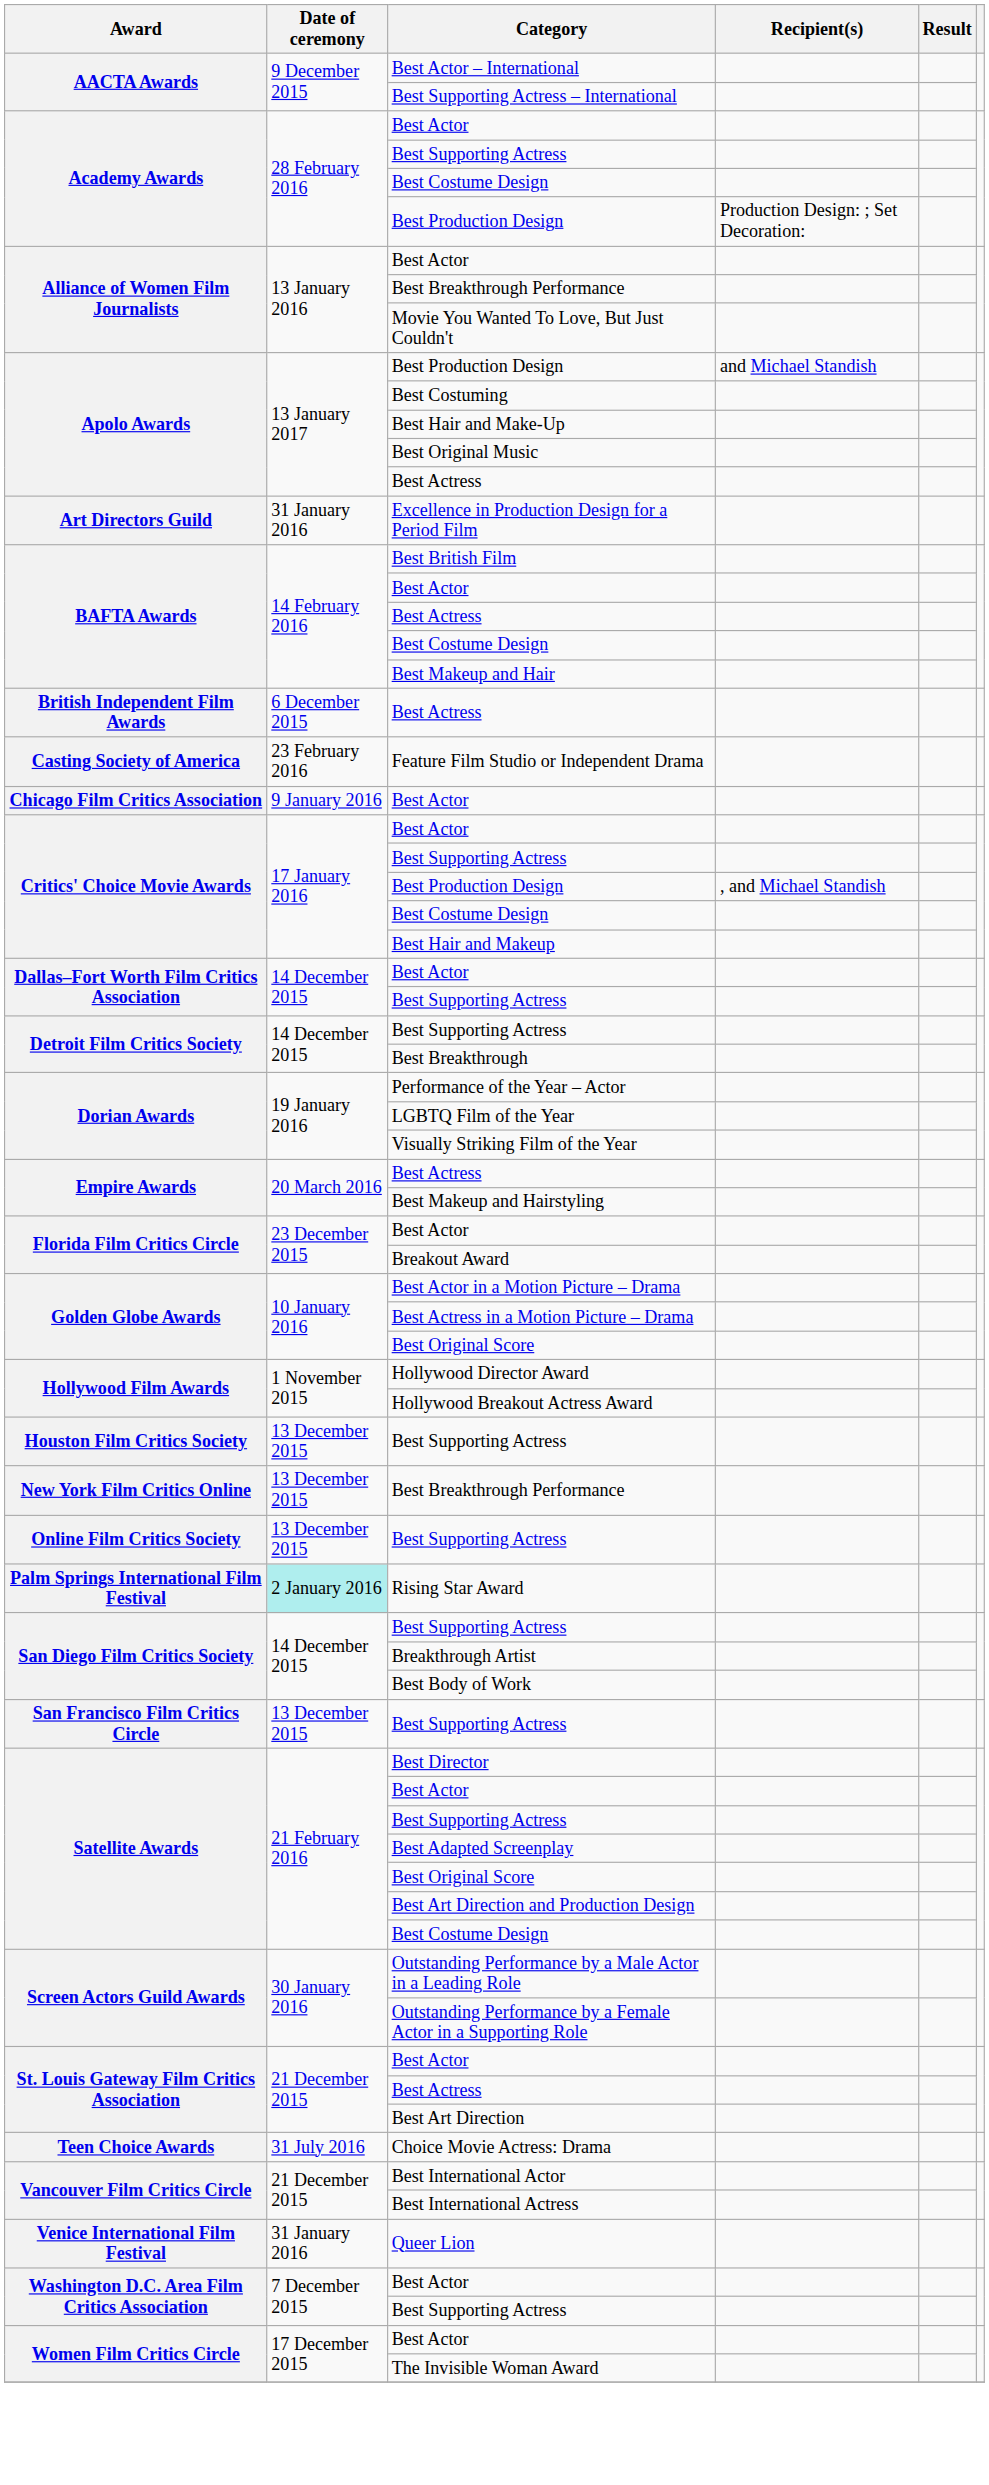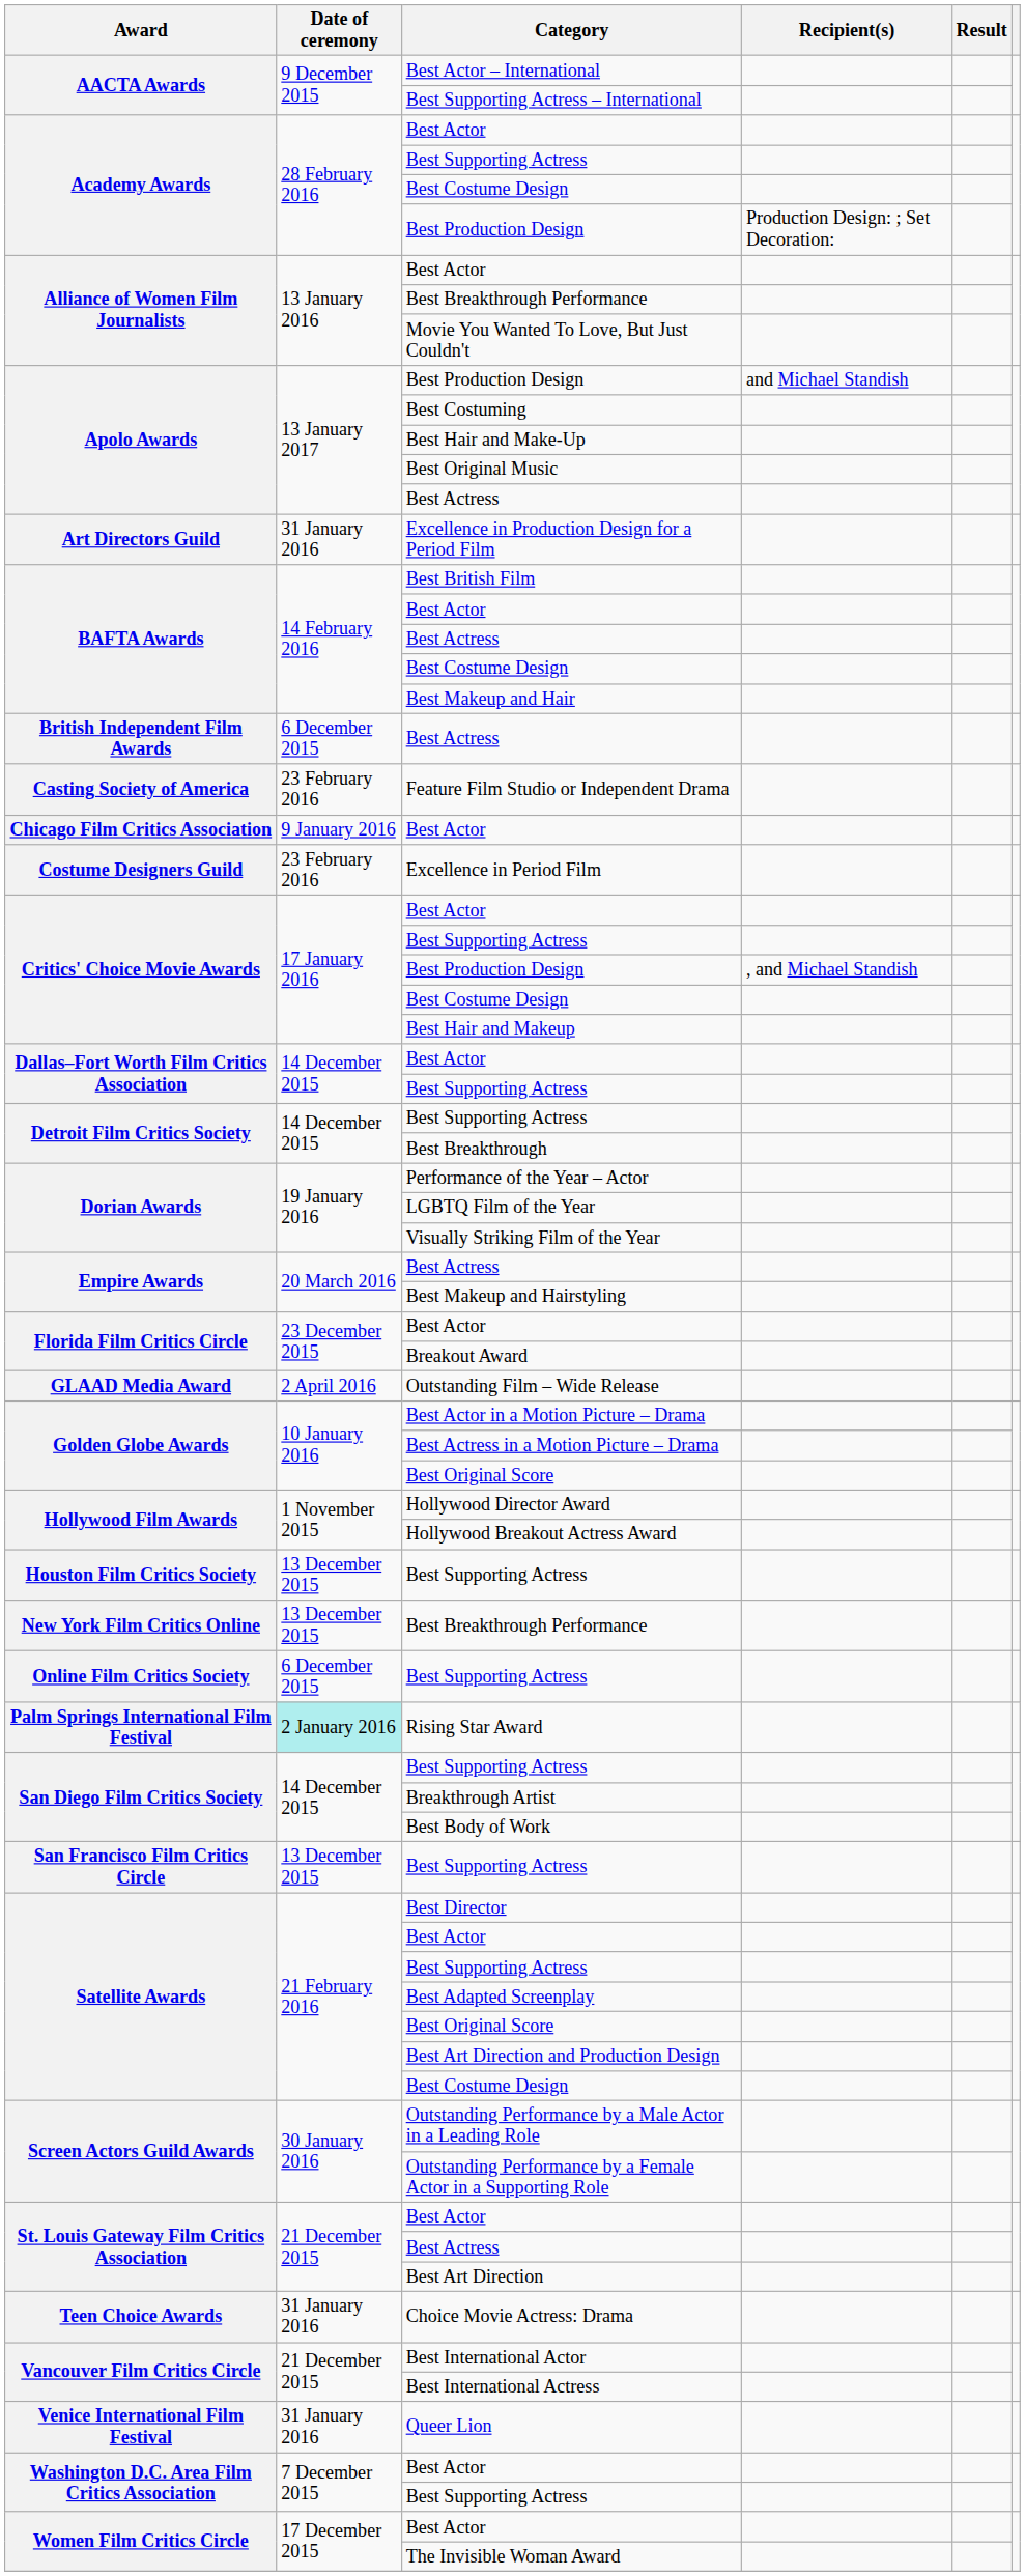+ row: Costume Designers Guild | 23 February 2016 | Excellence in Period Film
+ row: GLAAD Media Award | 2 April 2016 | Outstanding Film – Wide Release
Online Film Critics Society / Best Supporting Actress | Date of ceremony: 13 December 2015 -> 6 December 2015
Choice Movie Actress: Drama | Date of ceremony: 31 July 2016 -> 31 January 2016
